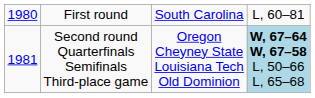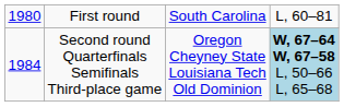Second round Quarterfinals Semifinals Third-place game | column 1: 1981 -> 1984
